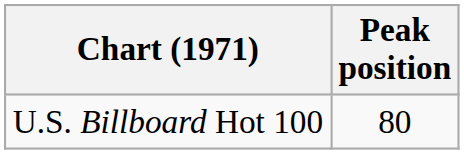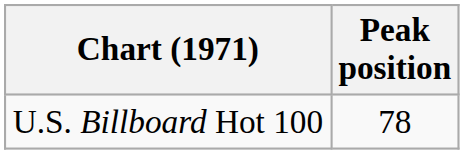U.S. Billboard Hot 100 | Peak position: 80 -> 78
